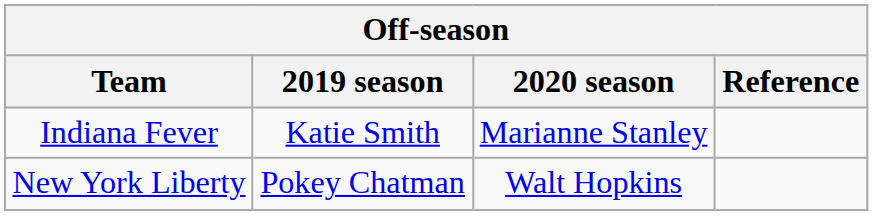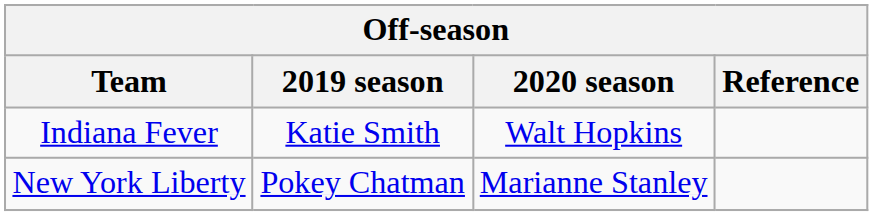Indiana Fever | 2020 season: Marianne Stanley -> Walt Hopkins
New York Liberty | 2020 season: Walt Hopkins -> Marianne Stanley
